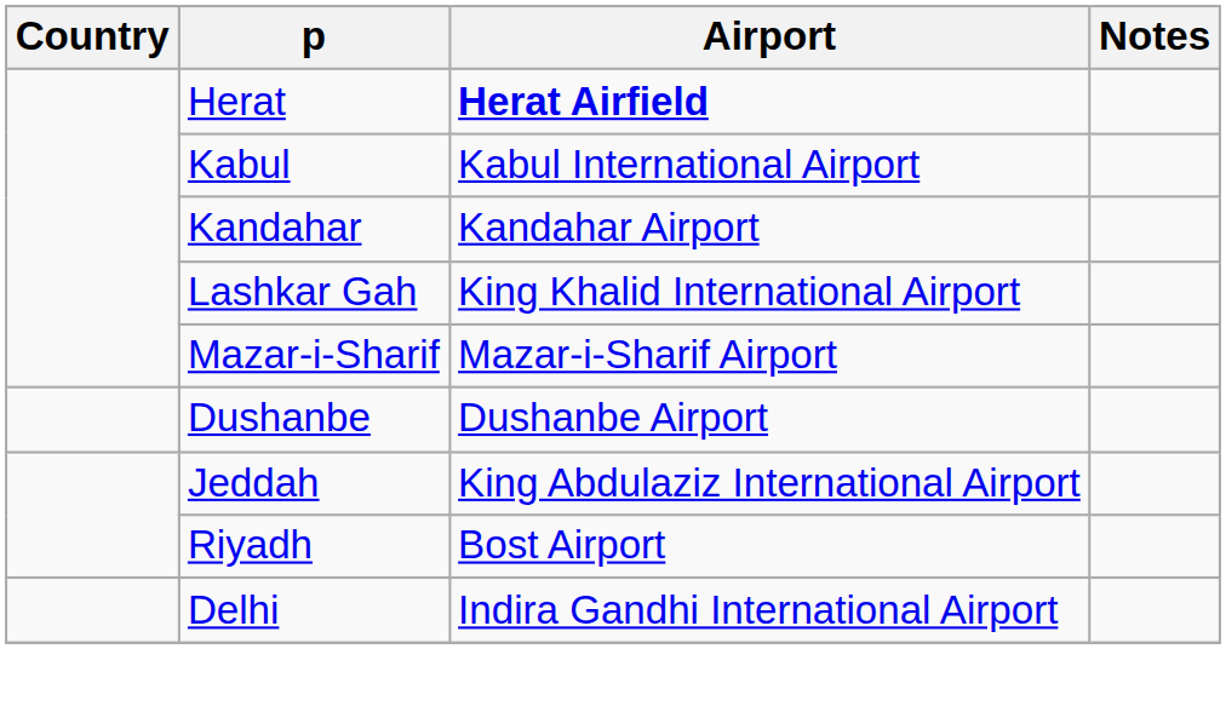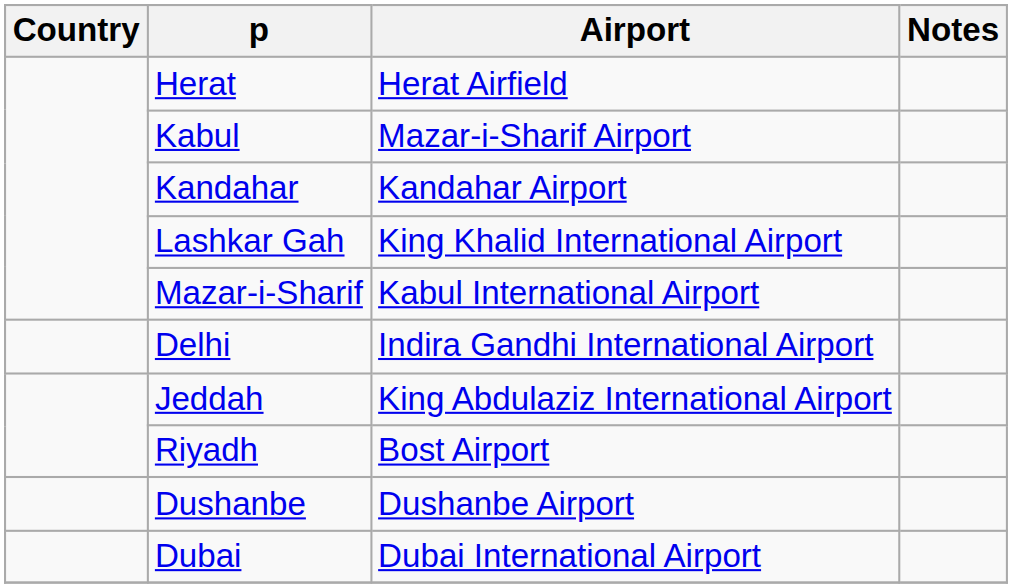Herat | Airport: bold -> normal
Kabul | Airport: Kabul International Airport -> Mazar-i-Sharif Airport
Mazar-i-Sharif | Airport: Mazar-i-Sharif Airport -> Kabul International Airport
rows swapped: Delhi <-> Dushanbe
+ row: Dubai | Dubai International Airport
